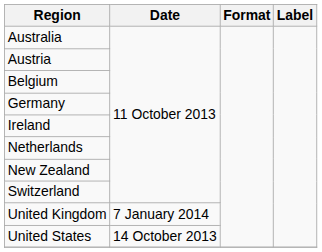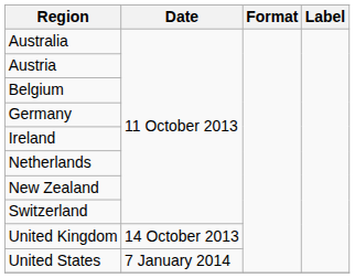United Kingdom | Date: 7 January 2014 -> 14 October 2013
United States | Date: 14 October 2013 -> 7 January 2014
